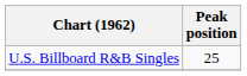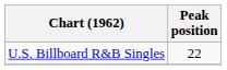U.S. Billboard R&B Singles | Peak position: 25 -> 22
